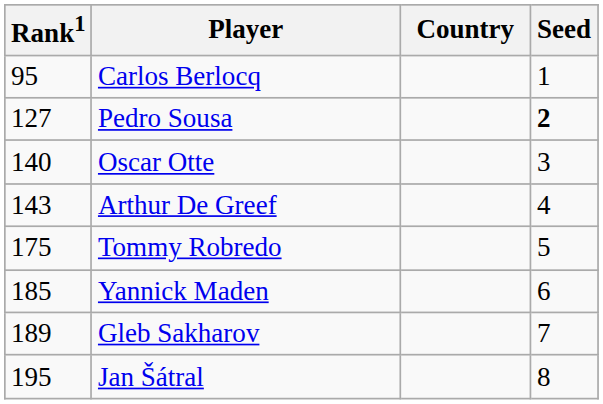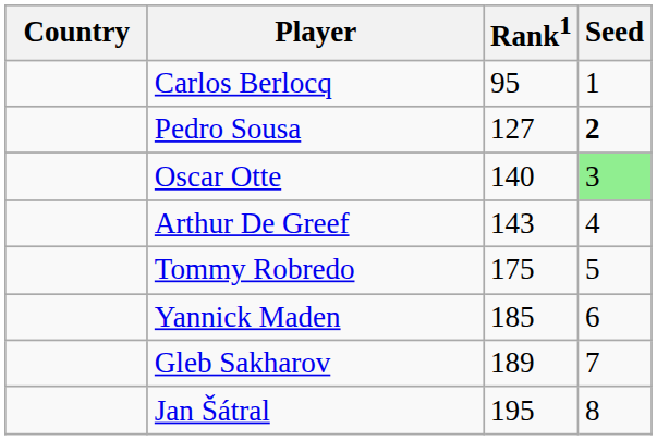columns swapped: Country <-> Rank1
Oscar Otte | Seed: no background -> lightgreen background
